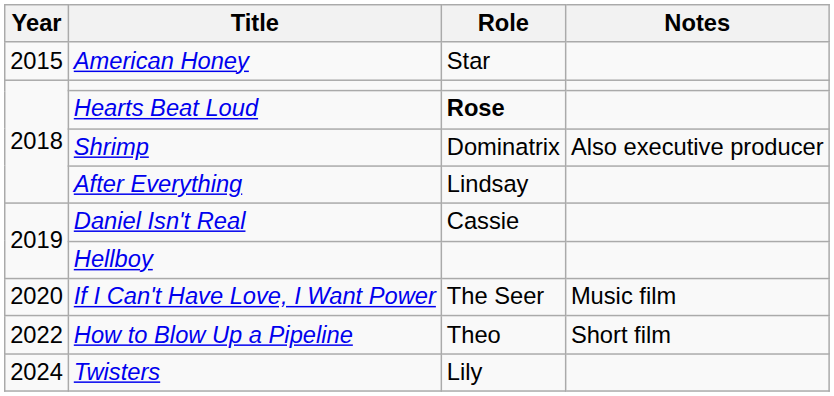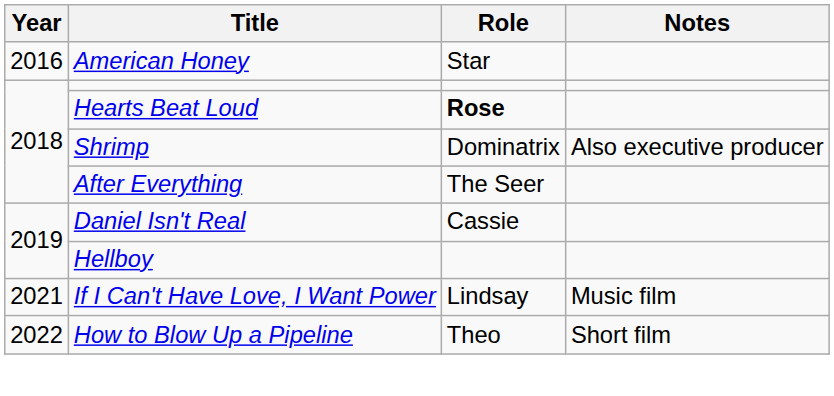American Honey | Year: 2015 -> 2016
After Everything | Role: Lindsay -> The Seer
If I Can't Have Love, I Want Power | Year: 2020 -> 2021
If I Can't Have Love, I Want Power | Role: The Seer -> Lindsay
- row: 2024 | Twisters | Lily
